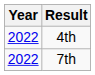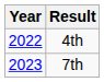7th | Year: 2022 -> 2023
